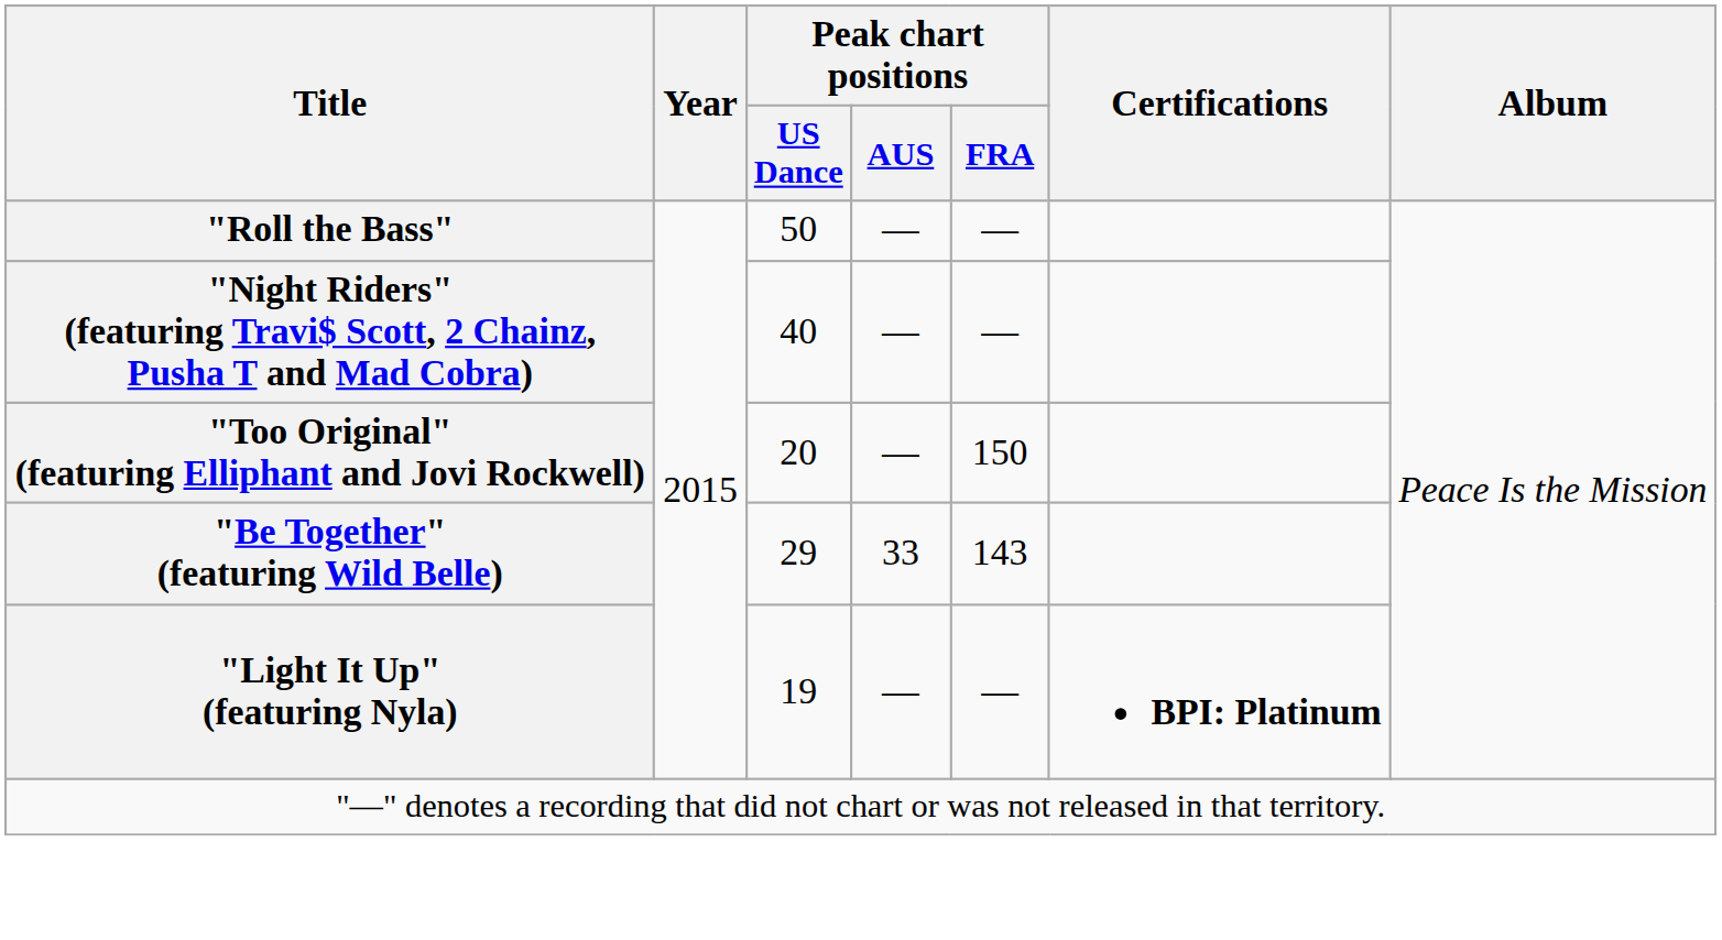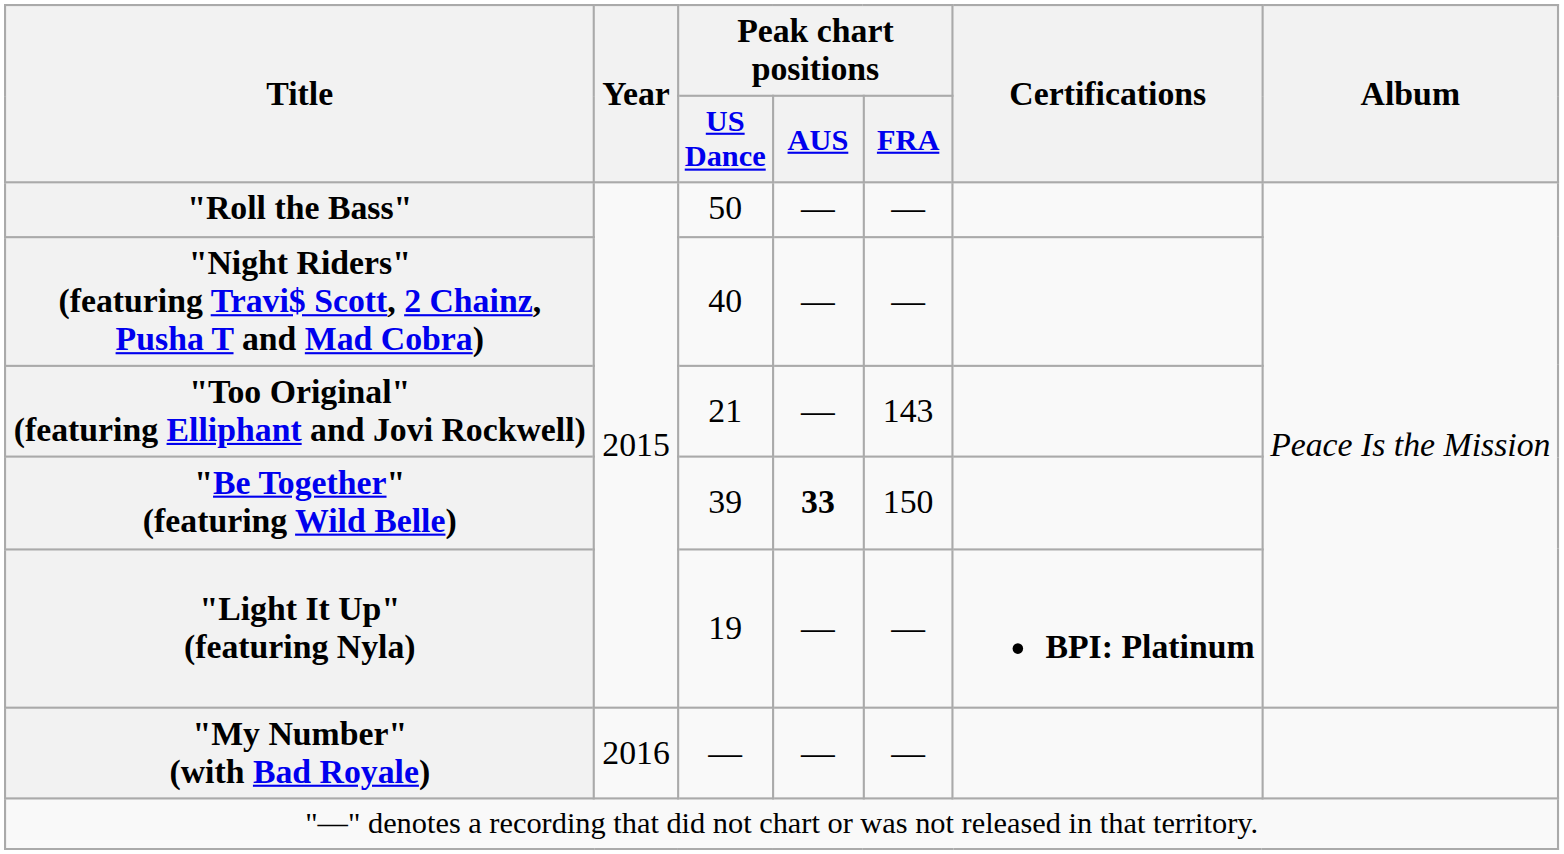"Too Original" (featuring Elliphant and Jovi Rockwell) | Peak chart positions / US Dance: 20 -> 21
"Too Original" (featuring Elliphant and Jovi Rockwell) | Peak chart positions / FRA: 150 -> 143
"Be Together" (featuring Wild Belle) | Peak chart positions / US Dance: 29 -> 39
"Be Together" (featuring Wild Belle) | Peak chart positions / AUS: normal -> bold
"Be Together" (featuring Wild Belle) | Peak chart positions / FRA: 143 -> 150
+ row: "My Number" (with Bad Royale) | 2016 | — | — | —
